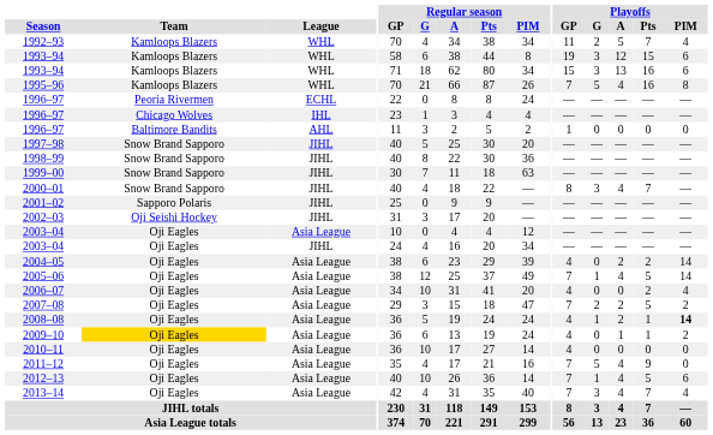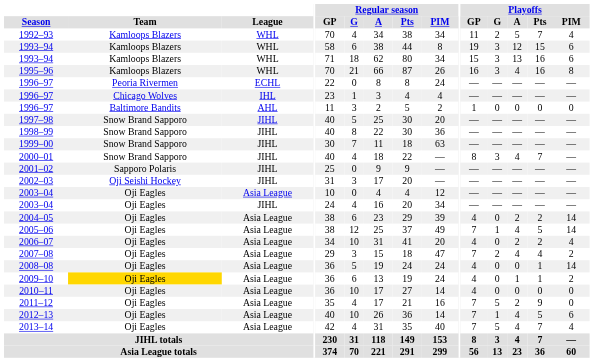1995–96 | Playoffs / GP: 7 -> 16
1995–96 | Playoffs / G: 5 -> 3
2006–07 | Playoffs / A: 0 -> 2
2007–08 | Playoffs / A: 2 -> 4
2007–08 | Playoffs / Pts: 5 -> 4
2008–08 | Playoffs / G: 1 -> 0
2008–08 | Playoffs / A: 2 -> 0
2008–08 | Playoffs / PIM: bold -> normal
2011–12 | Playoffs / A: 4 -> 2
2013–14 | Playoffs / G: 3 -> 5
